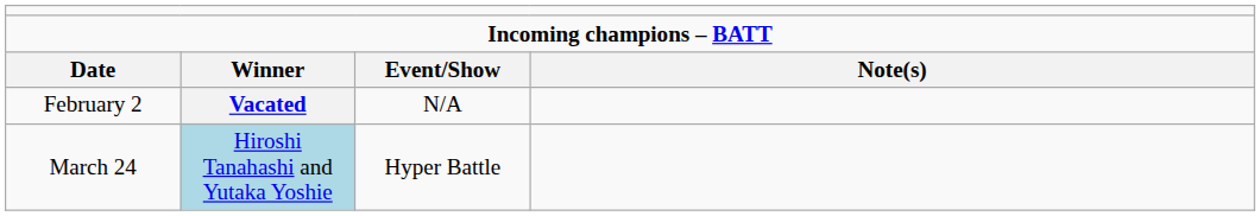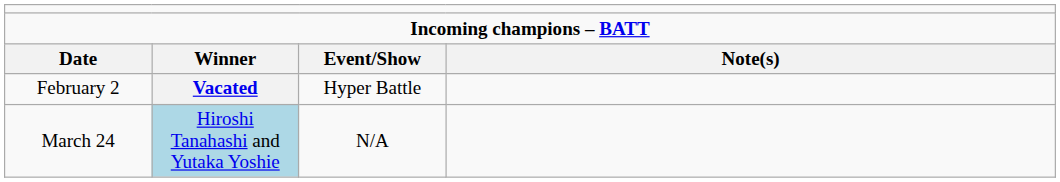February 2 | column 3: N/A -> Hyper Battle
March 24 | column 3: Hyper Battle -> N/A
